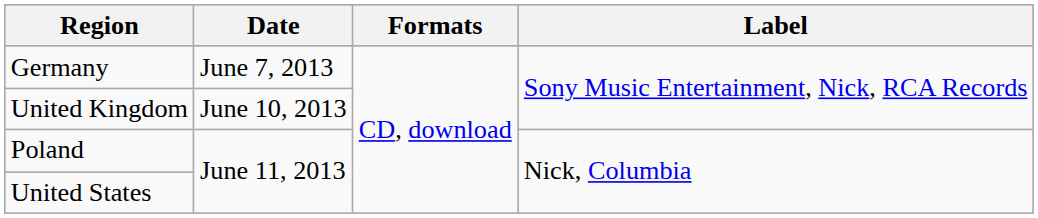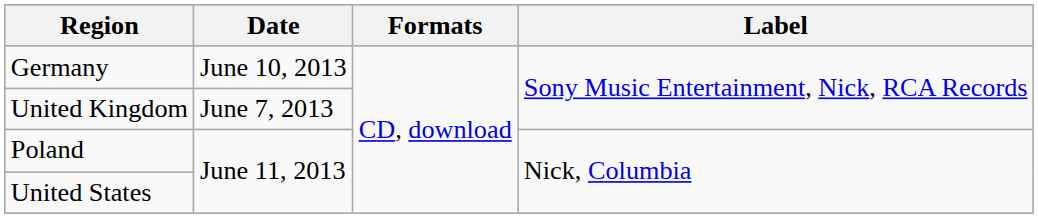Germany | Date: June 7, 2013 -> June 10, 2013
United Kingdom | Date: June 10, 2013 -> June 7, 2013
